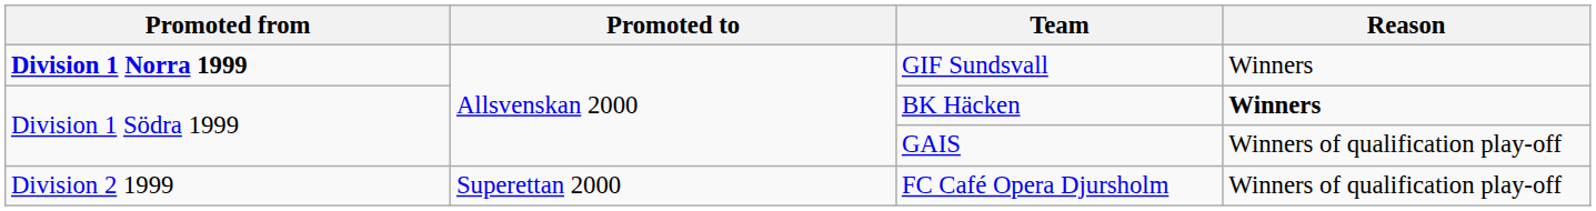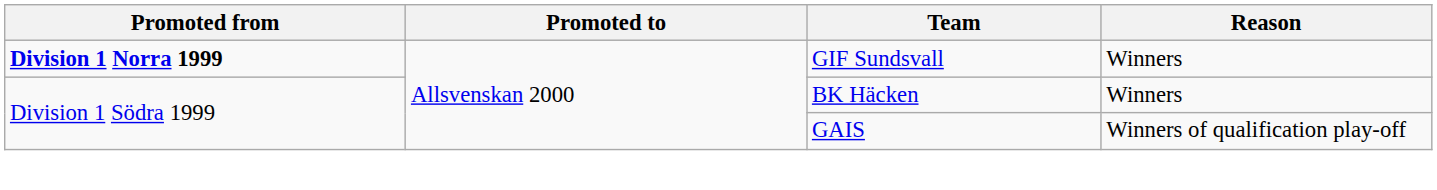BK Häcken | Reason: bold -> normal
- row: Division 2 1999 | Superettan 2000 | FC Café Opera Djursholm | Winners of qualification play-off
